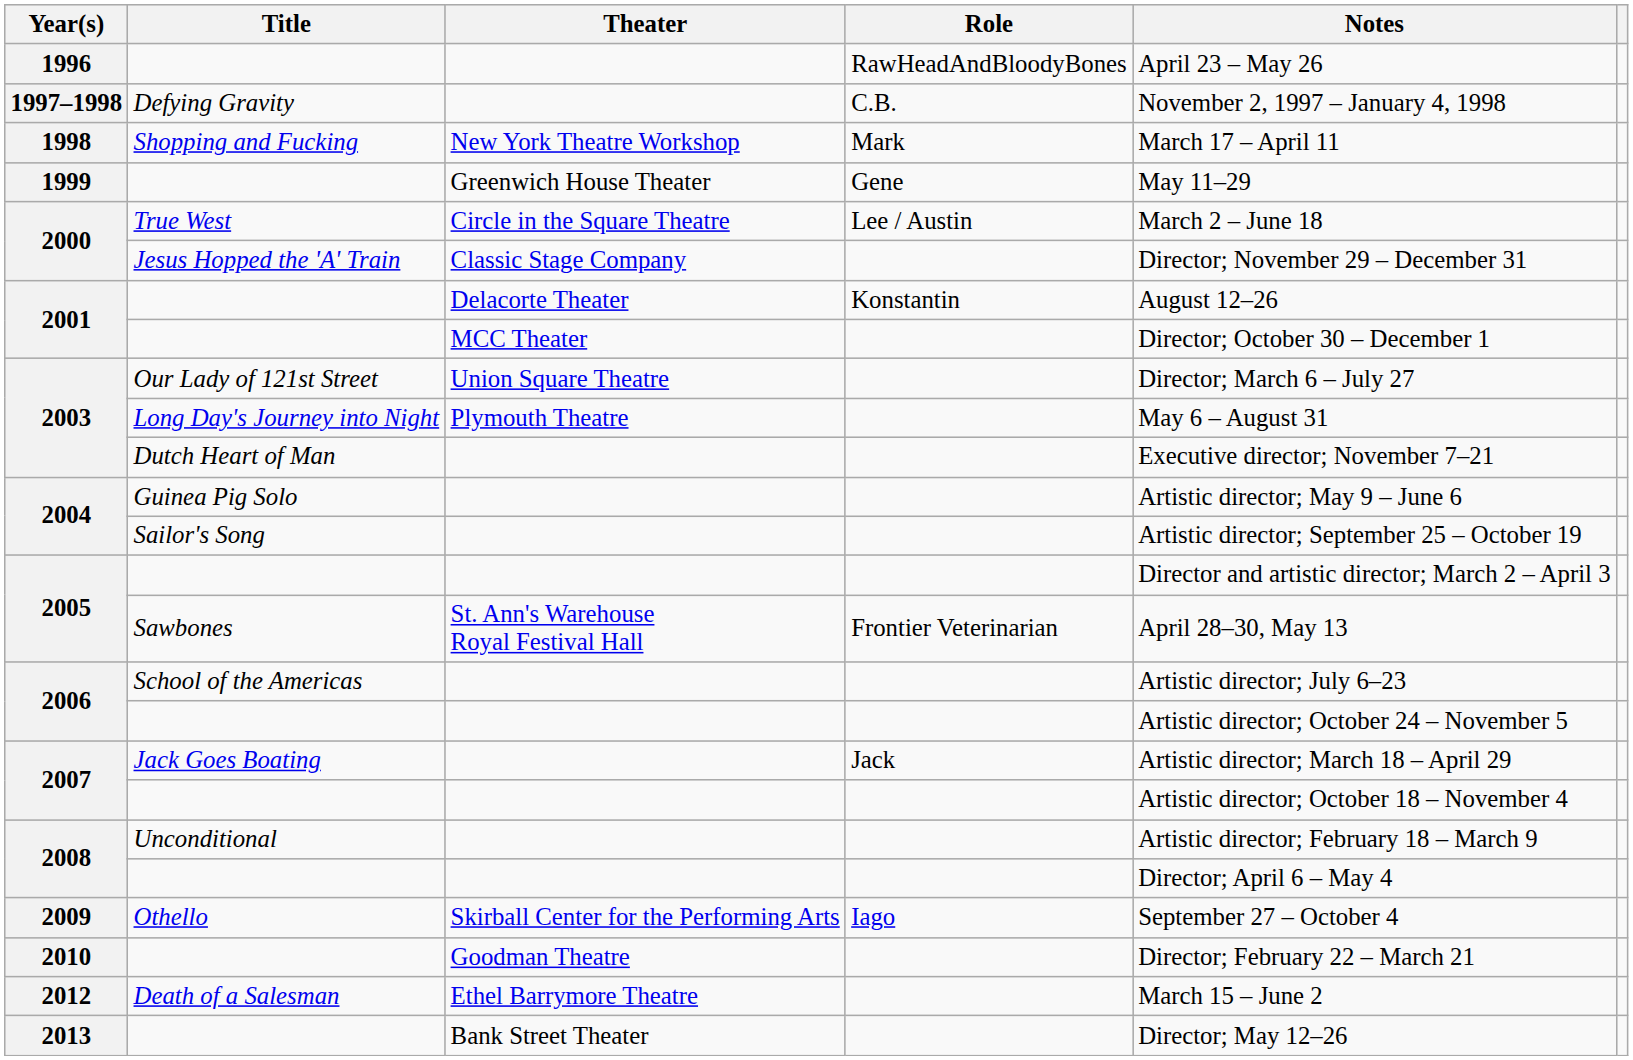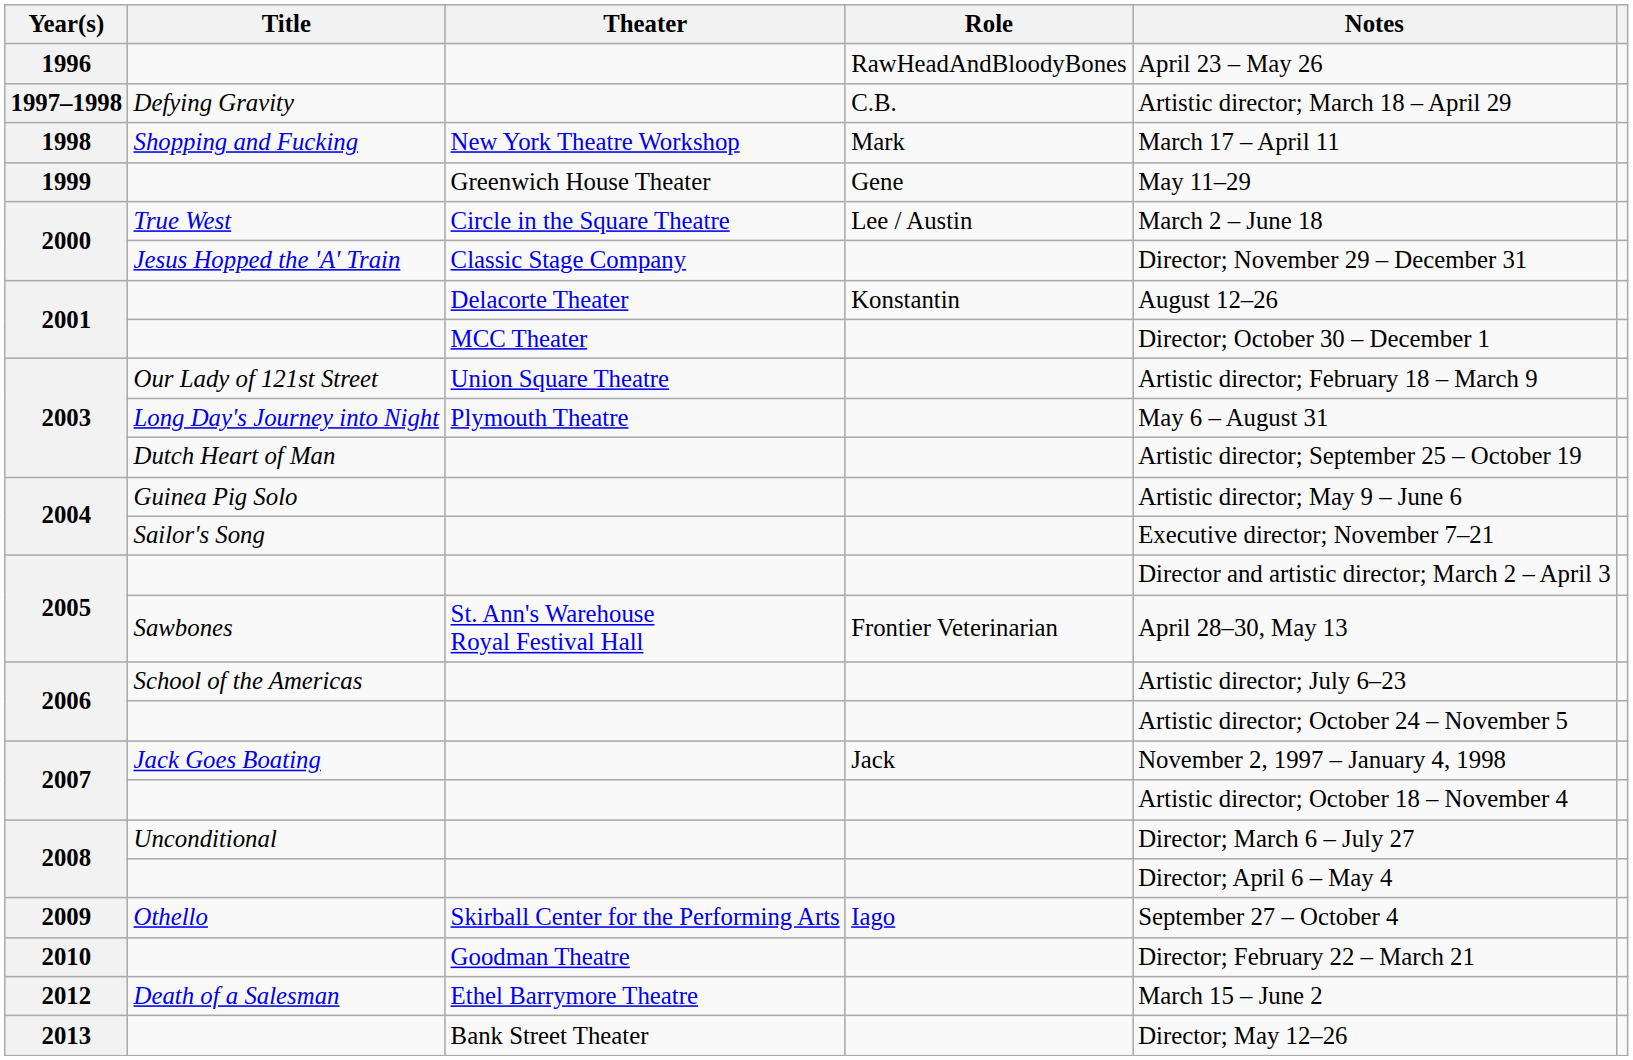1997–1998 | Notes: November 2, 1997 – January 4, 1998 -> Artistic director; March 18 – April 29
2003 / Our Lady of 121st Street | Notes: Director; March 6 – July 27 -> Artistic director; February 18 – March 9
2003 / Dutch Heart of Man | Notes: Executive director; November 7–21 -> Artistic director; September 25 – October 19
2004 / Sailor's Song | Notes: Artistic director; September 25 – October 19 -> Executive director; November 7–21
2007 / Jack Goes Boating | Notes: Artistic director; March 18 – April 29 -> November 2, 1997 – January 4, 1998
2008 / Unconditional | Notes: Artistic director; February 18 – March 9 -> Director; March 6 – July 27
